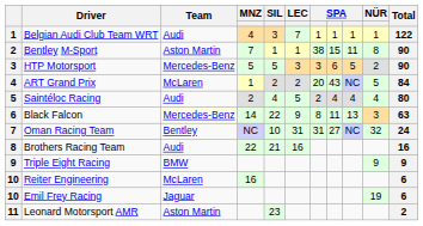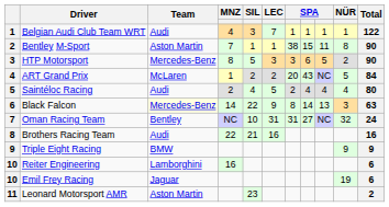HTP Motorsport | MNZ: 5 -> 8
Black Falcon | column 8: 11 -> 14
Reiter Engineering | Team: McLaren -> Lamborghini
